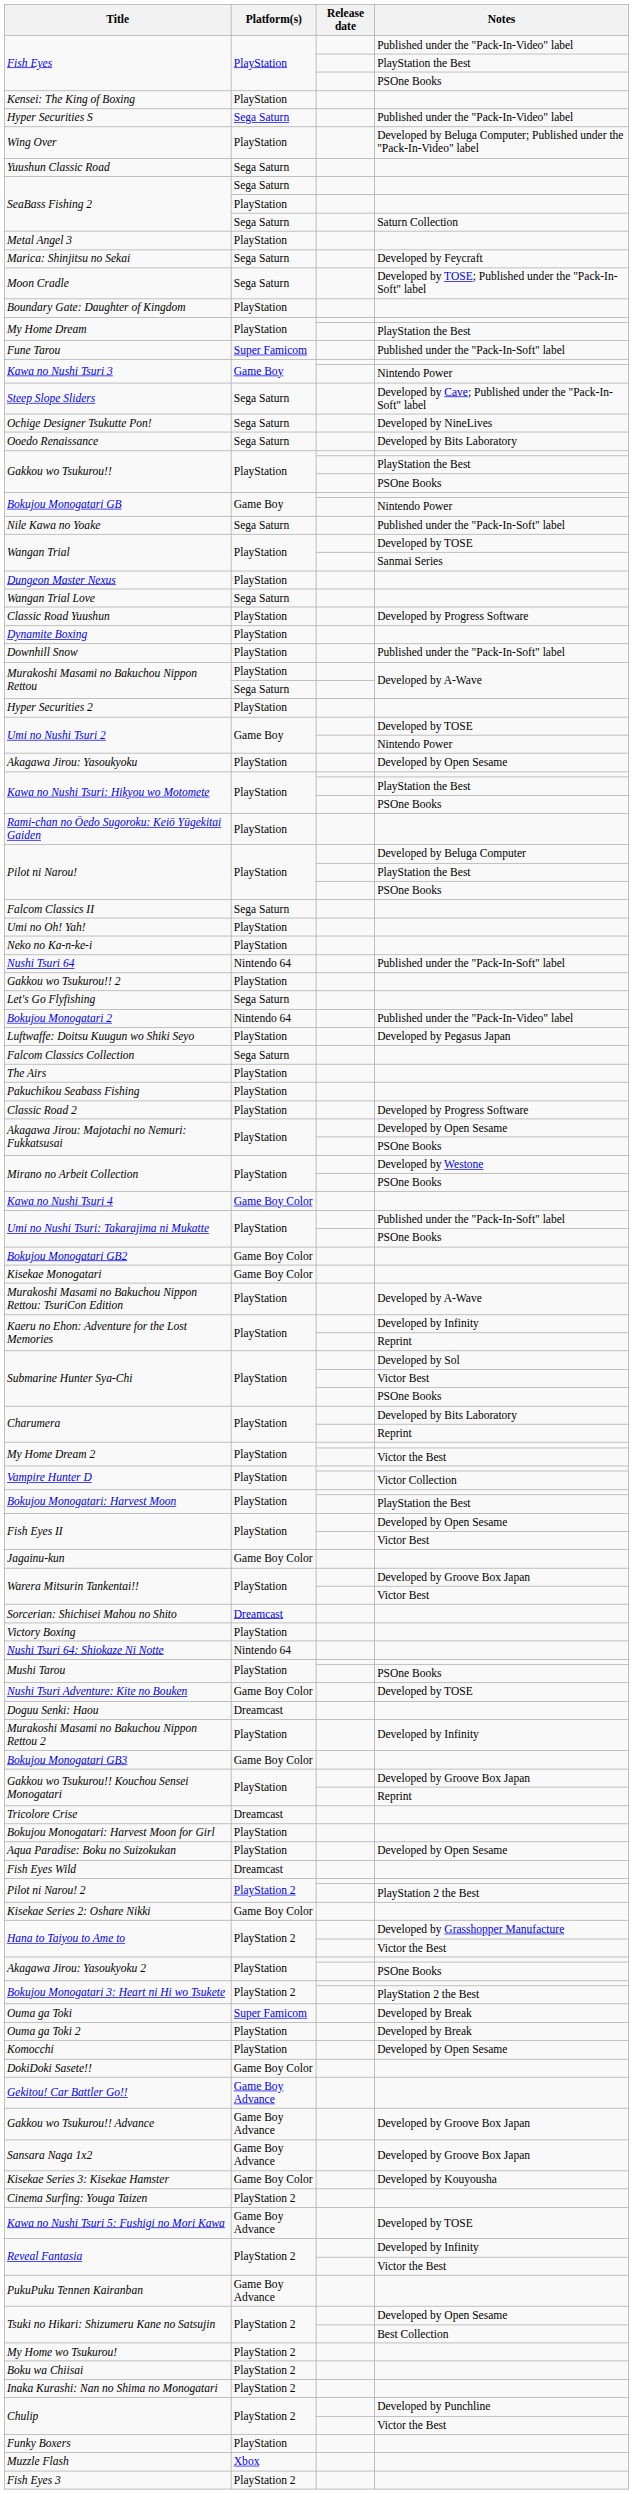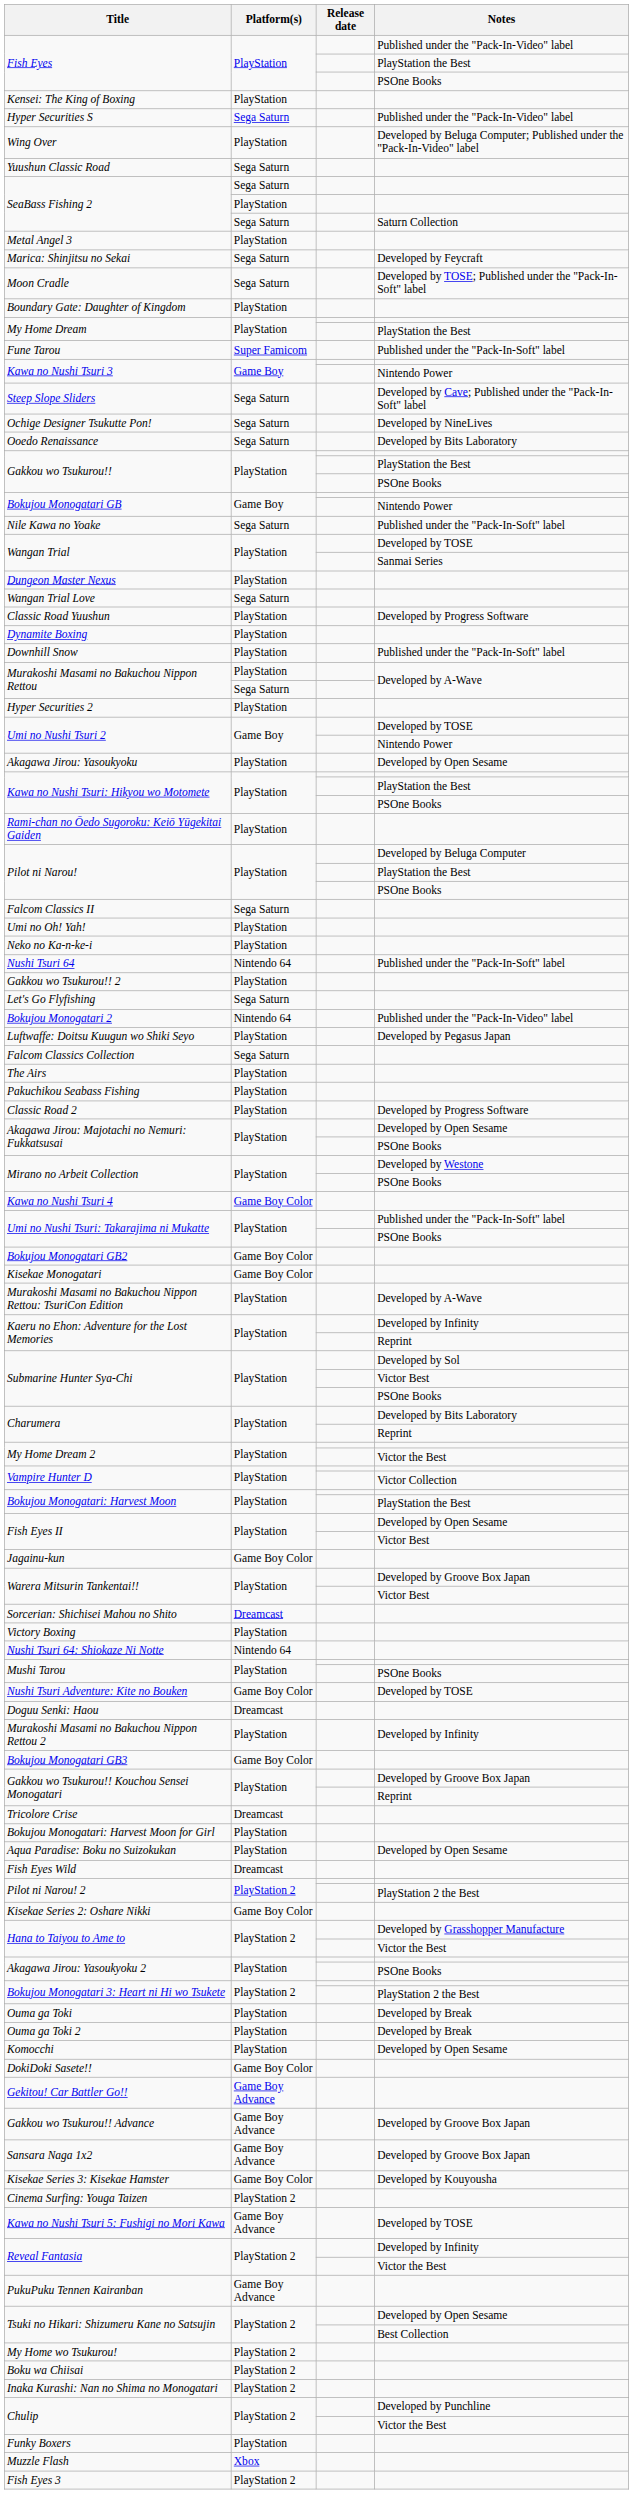Ouma ga Toki | Platform(s): Super Famicom -> PlayStation
